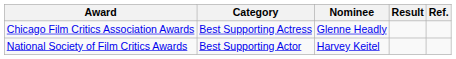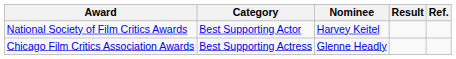rows swapped: Chicago Film Critics Association Awards <-> National Society of Film Critics Awards
